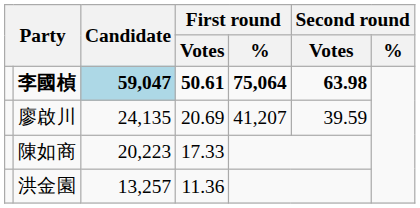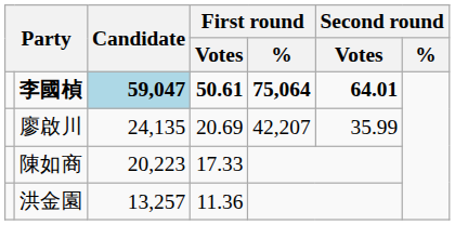李國楨 | Second round / Votes: 63.98 -> 64.01
廖啟川 | First round / %: 41,207 -> 42,207
廖啟川 | Second round / Votes: 39.59 -> 35.99
